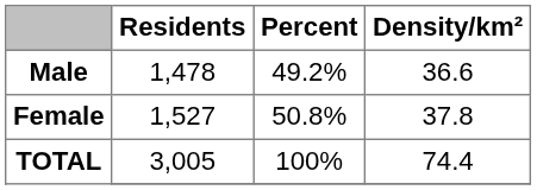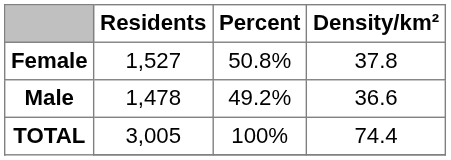rows swapped: Male <-> Female
